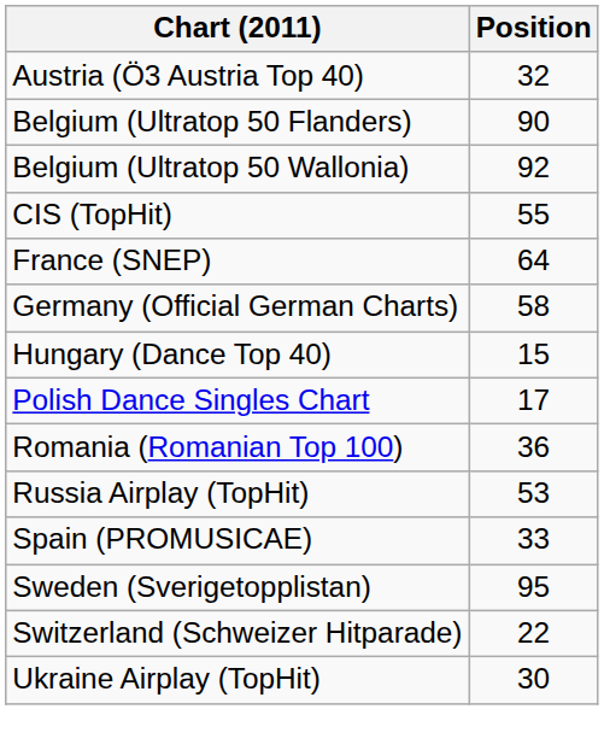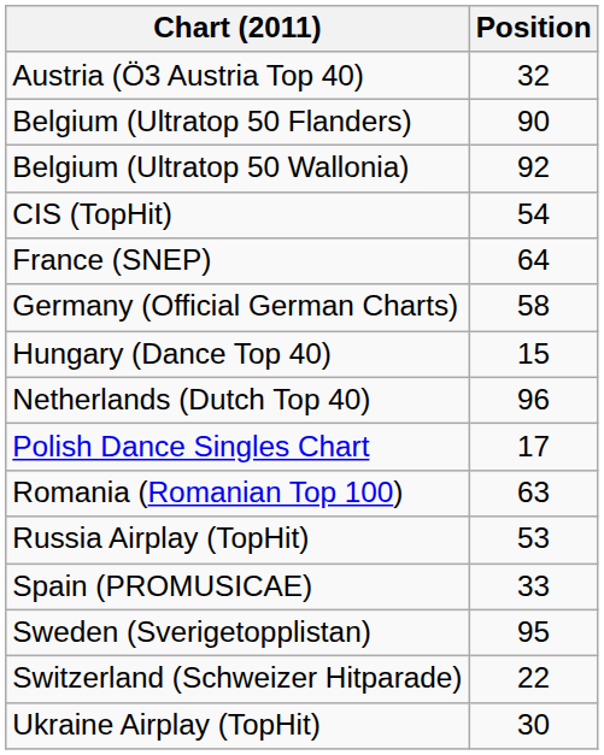CIS (TopHit) | Position: 55 -> 54
+ row: Netherlands (Dutch Top 40) | 96
Romania (Romanian Top 100) | Position: 36 -> 63
